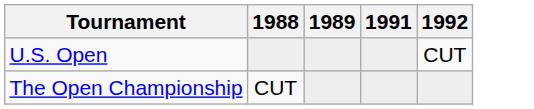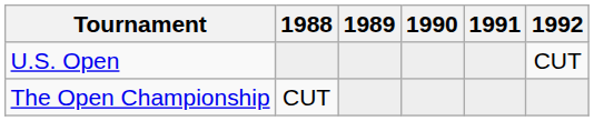+ column: 1990
